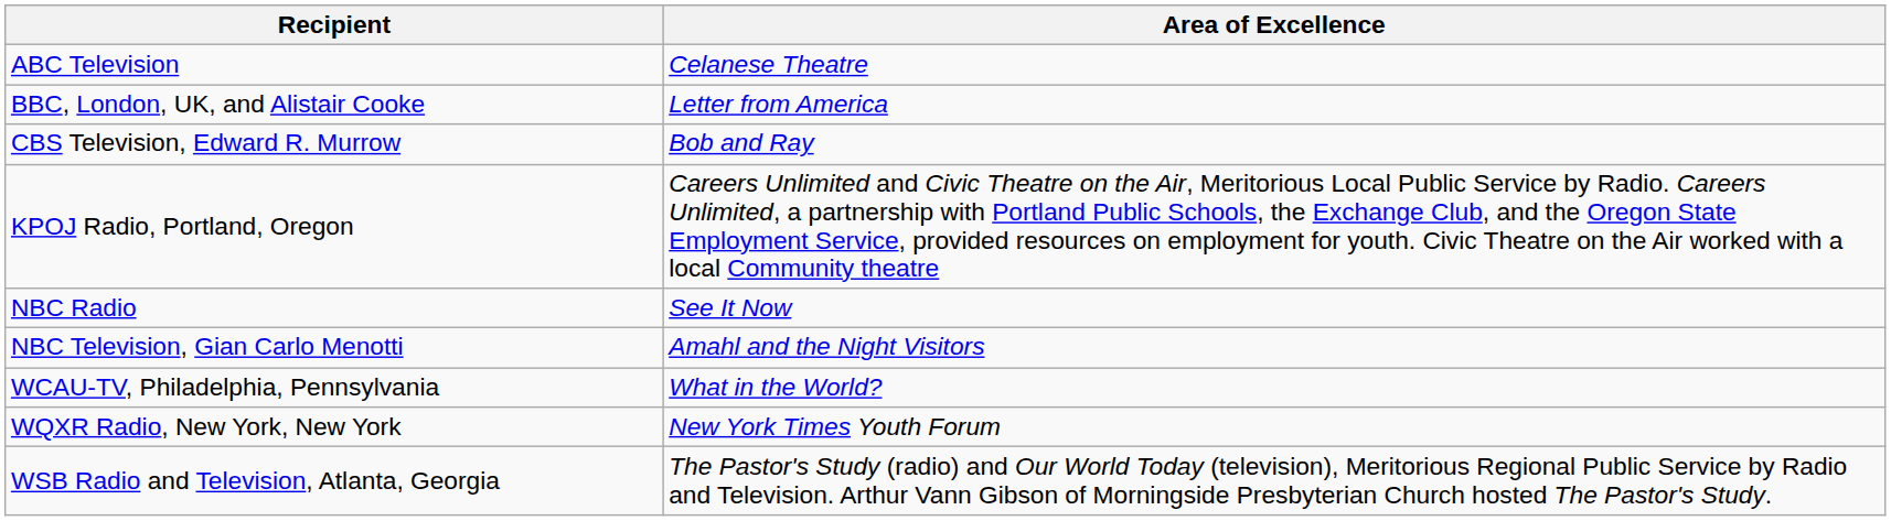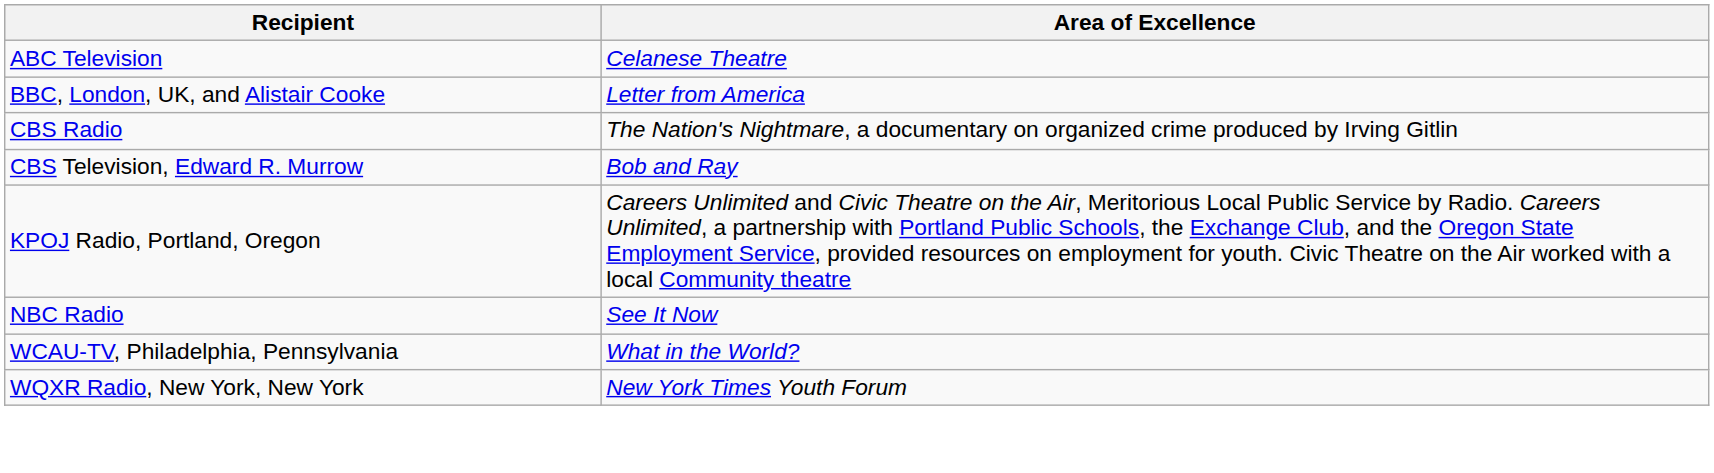+ row: CBS Radio | The Nation's Nightmare, a documentary on organized crime produced by Irving Gitlin
- row: NBC Television, Gian Carlo Menotti | Amahl and the Night Visitors
- row: WSB Radio and Television, Atlanta, Georgia | The Pastor's Study (radio) and Our World Today (television), Meritorious Regional Public Service by Radio and Television. Arthur Vann Gibson of Morningside Presbyterian Church hosted The Pastor's Study.
